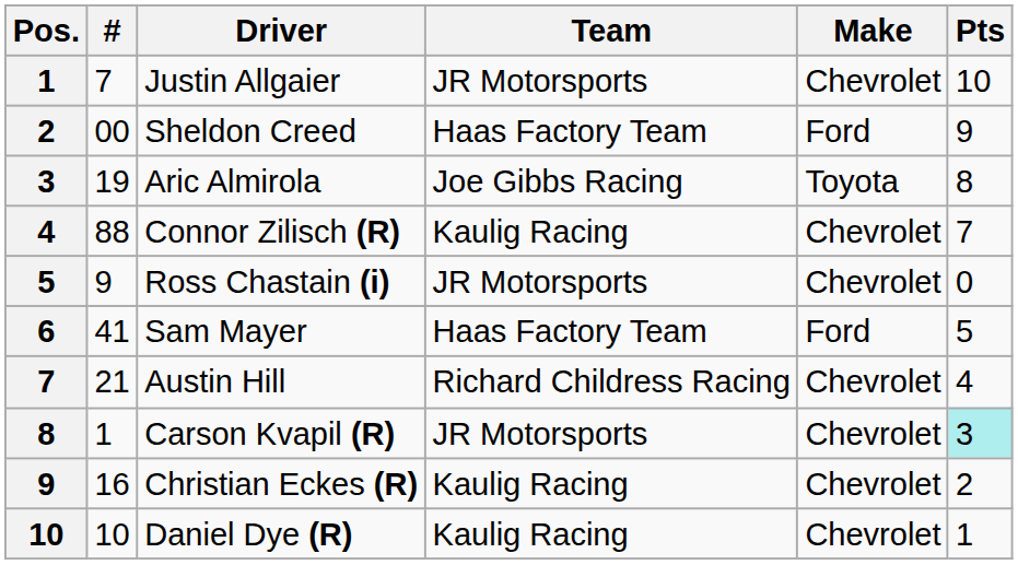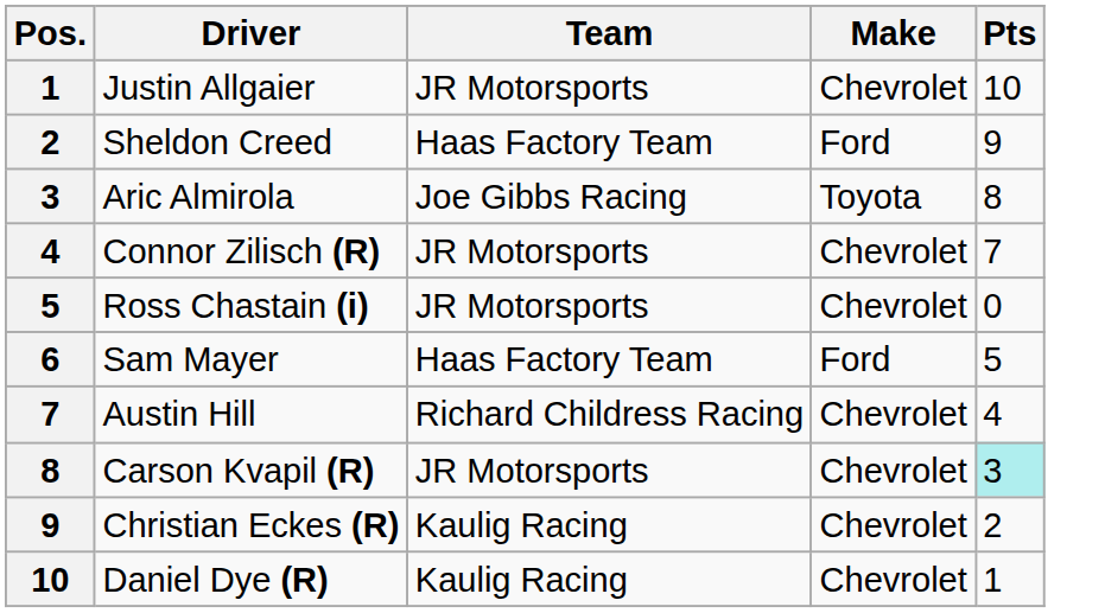- column: # | 7 | 00 | 19 | 88 | 9 | 41 | 21 | 1 | 16 | 10
Connor Zilisch (R) | Team: Kaulig Racing -> JR Motorsports
